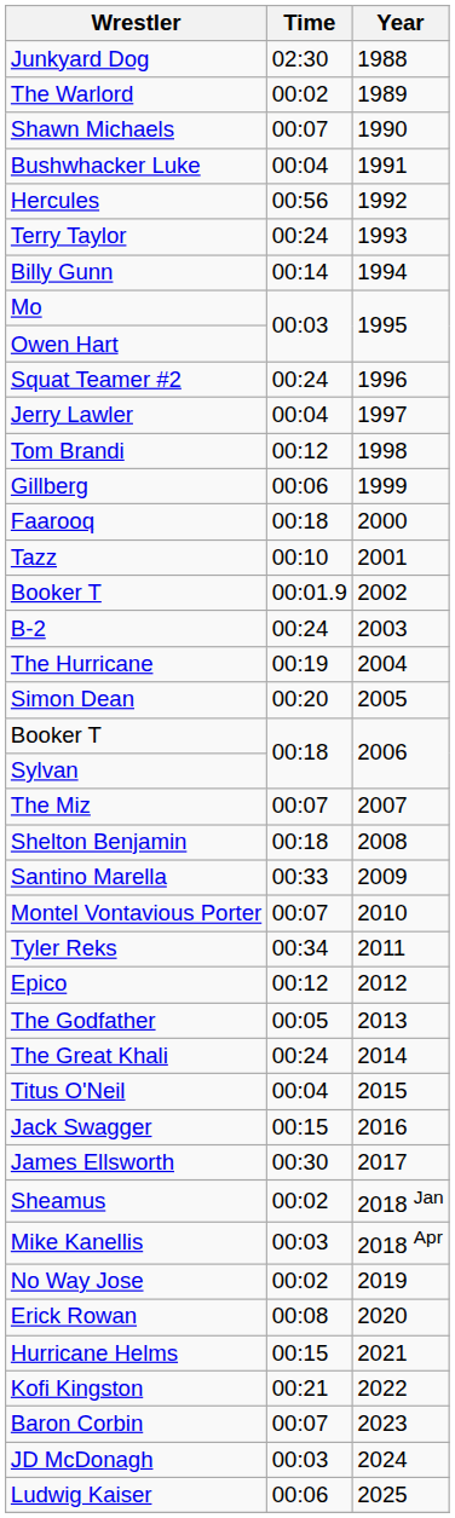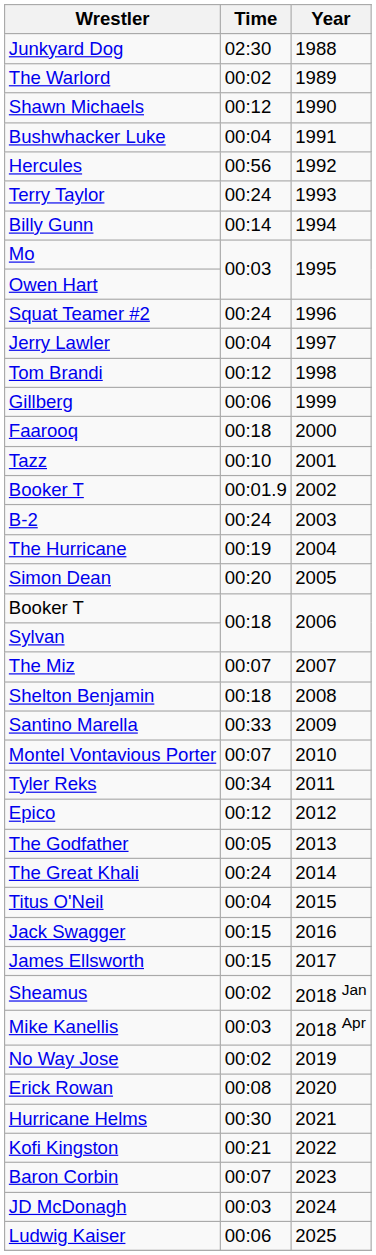Shawn Michaels | Time: 00:07 -> 00:12
James Ellsworth | Time: 00:30 -> 00:15
Hurricane Helms | Time: 00:15 -> 00:30
